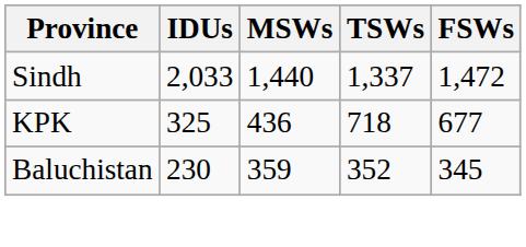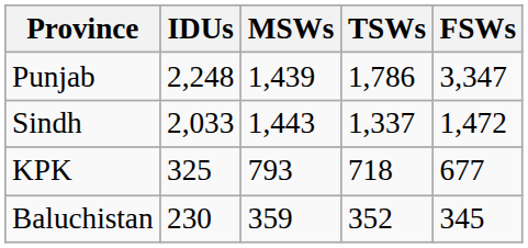+ row: Punjab | 2,248 | 1,439 | 1,786 | 3,347
Sindh | MSWs: 1,440 -> 1,443
KPK | MSWs: 436 -> 793
